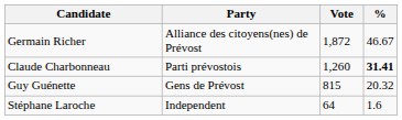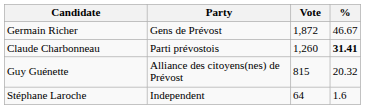Germain Richer | Party: Alliance des citoyens(nes) de Prévost -> Gens de Prévost
Guy Guénette | Party: Gens de Prévost -> Alliance des citoyens(nes) de Prévost
